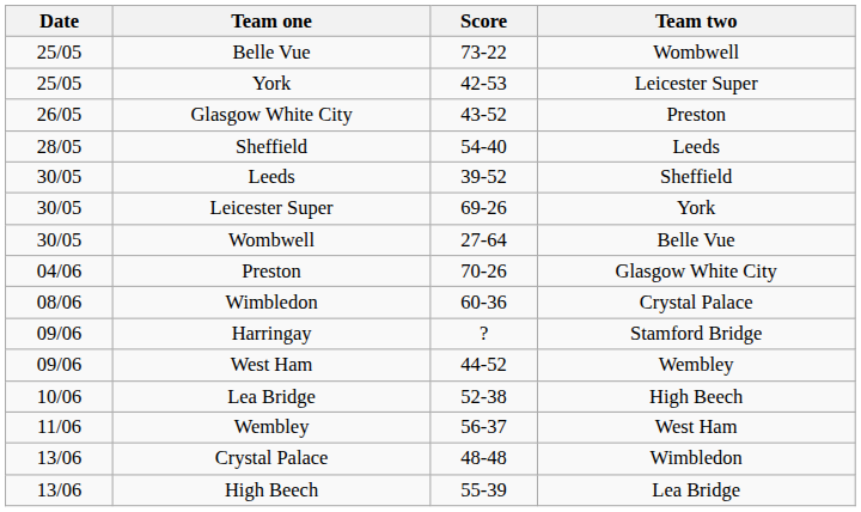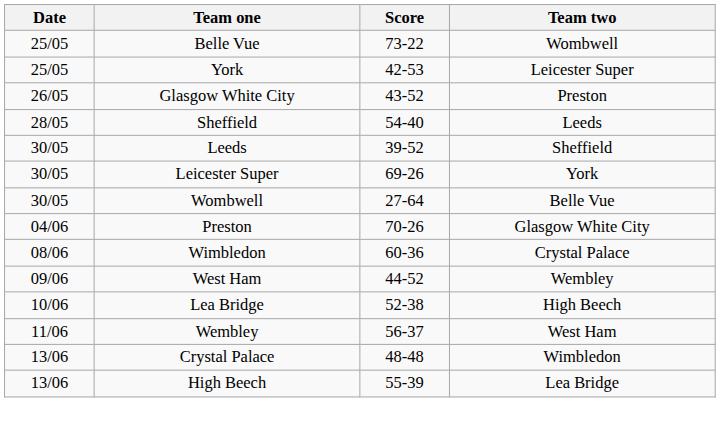- row: 09/06 | Harringay | ? | Stamford Bridge
